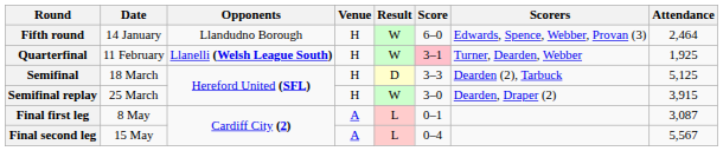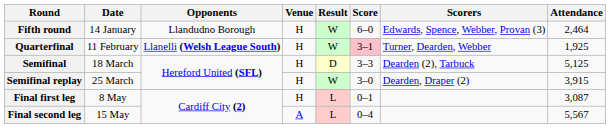Final first leg | Venue: A -> H
